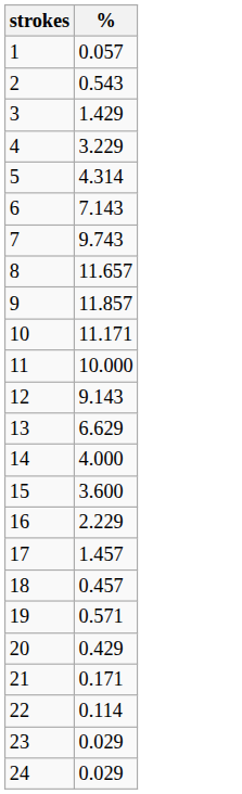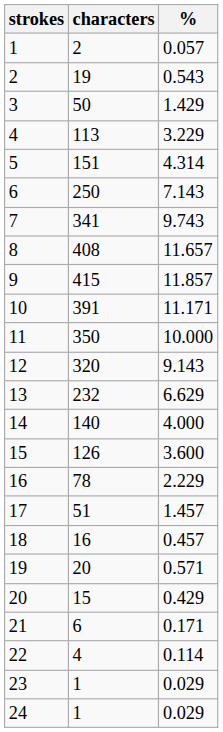+ column: characters | 2 | 19 | 50 | 113 | 151 | 250 | 341 | 408 | 415 | 391 | 350 | 320 | 232 | 140 | 126 | 78 | 51 | 16 | 20 | 15 | 6 | 4 | 1 | 1
